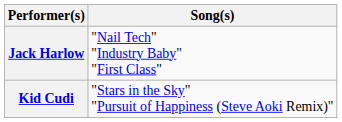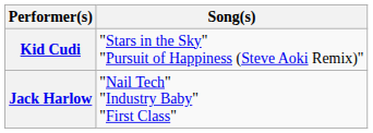rows swapped: Jack Harlow <-> Kid Cudi
